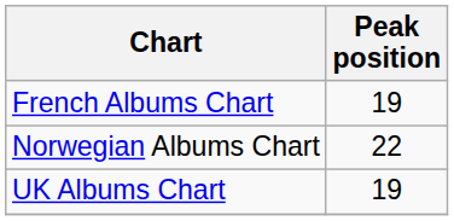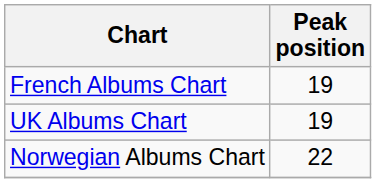rows swapped: Norwegian Albums Chart <-> UK Albums Chart
